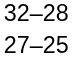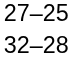rows swapped: 27–25 <-> 32–28
